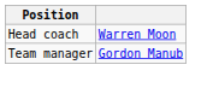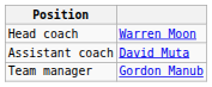+ row: Assistant coach | David Muta
